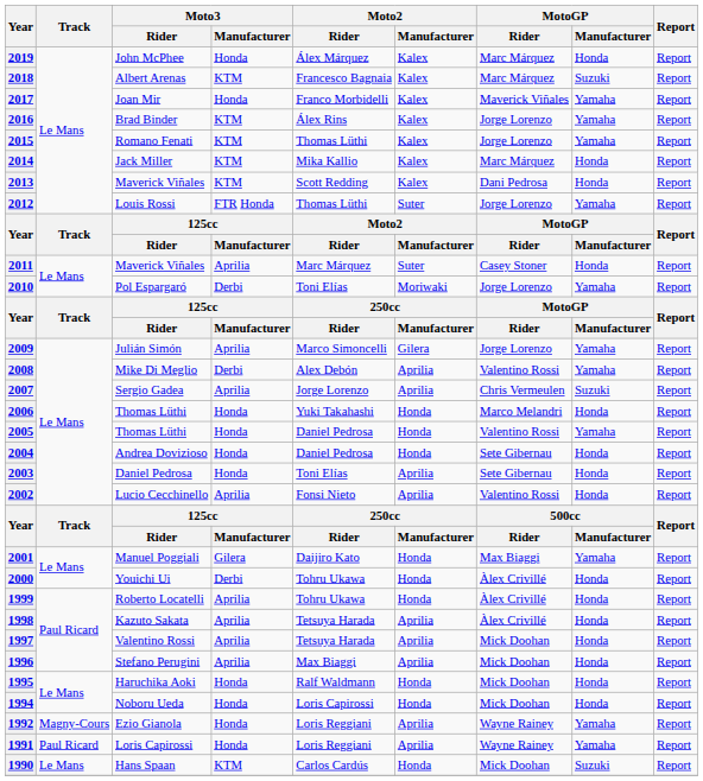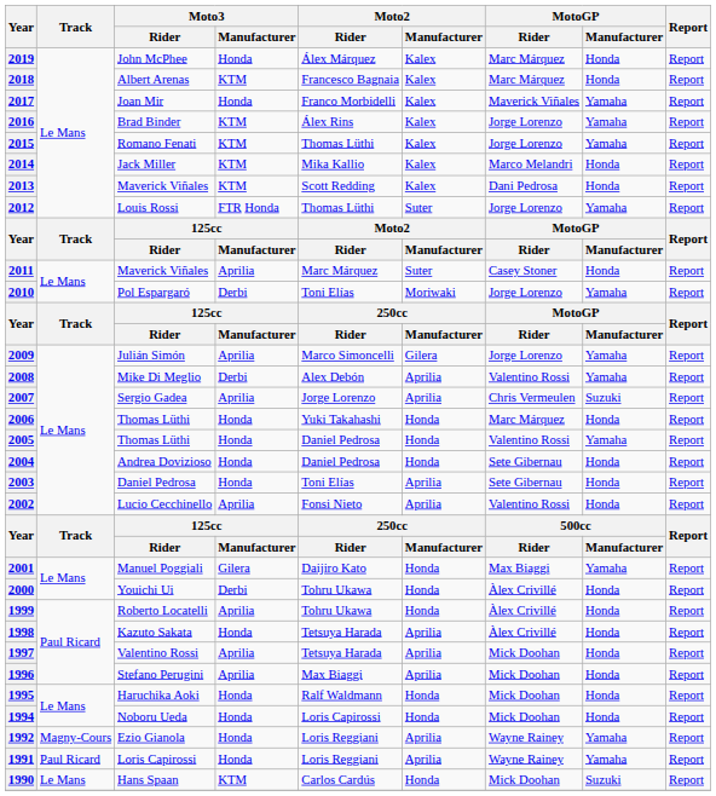2018 | MotoGP / Manufacturer: Suzuki -> Honda
2014 | MotoGP / Rider: Marc Márquez -> Marco Melandri
2006 | MotoGP / Rider: Marco Melandri -> Marc Márquez
1998 | Moto3 / Manufacturer: Aprilia -> Honda
